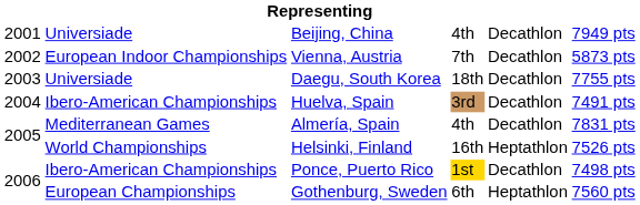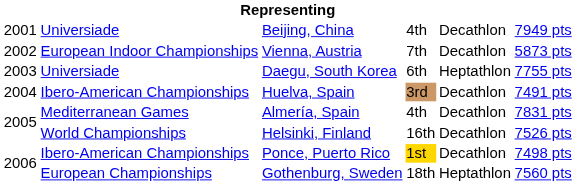Daegu, South Korea | column 4: 18th -> 6th
Daegu, South Korea | column 5: Decathlon -> Heptathlon
Helsinki, Finland | column 5: Heptathlon -> Decathlon
Gothenburg, Sweden | column 4: 6th -> 18th
